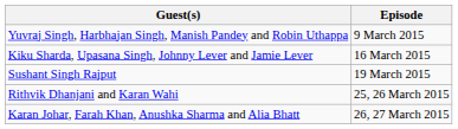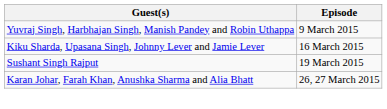- row: Rithvik Dhanjani and Karan Wahi | 25, 26 March 2015
